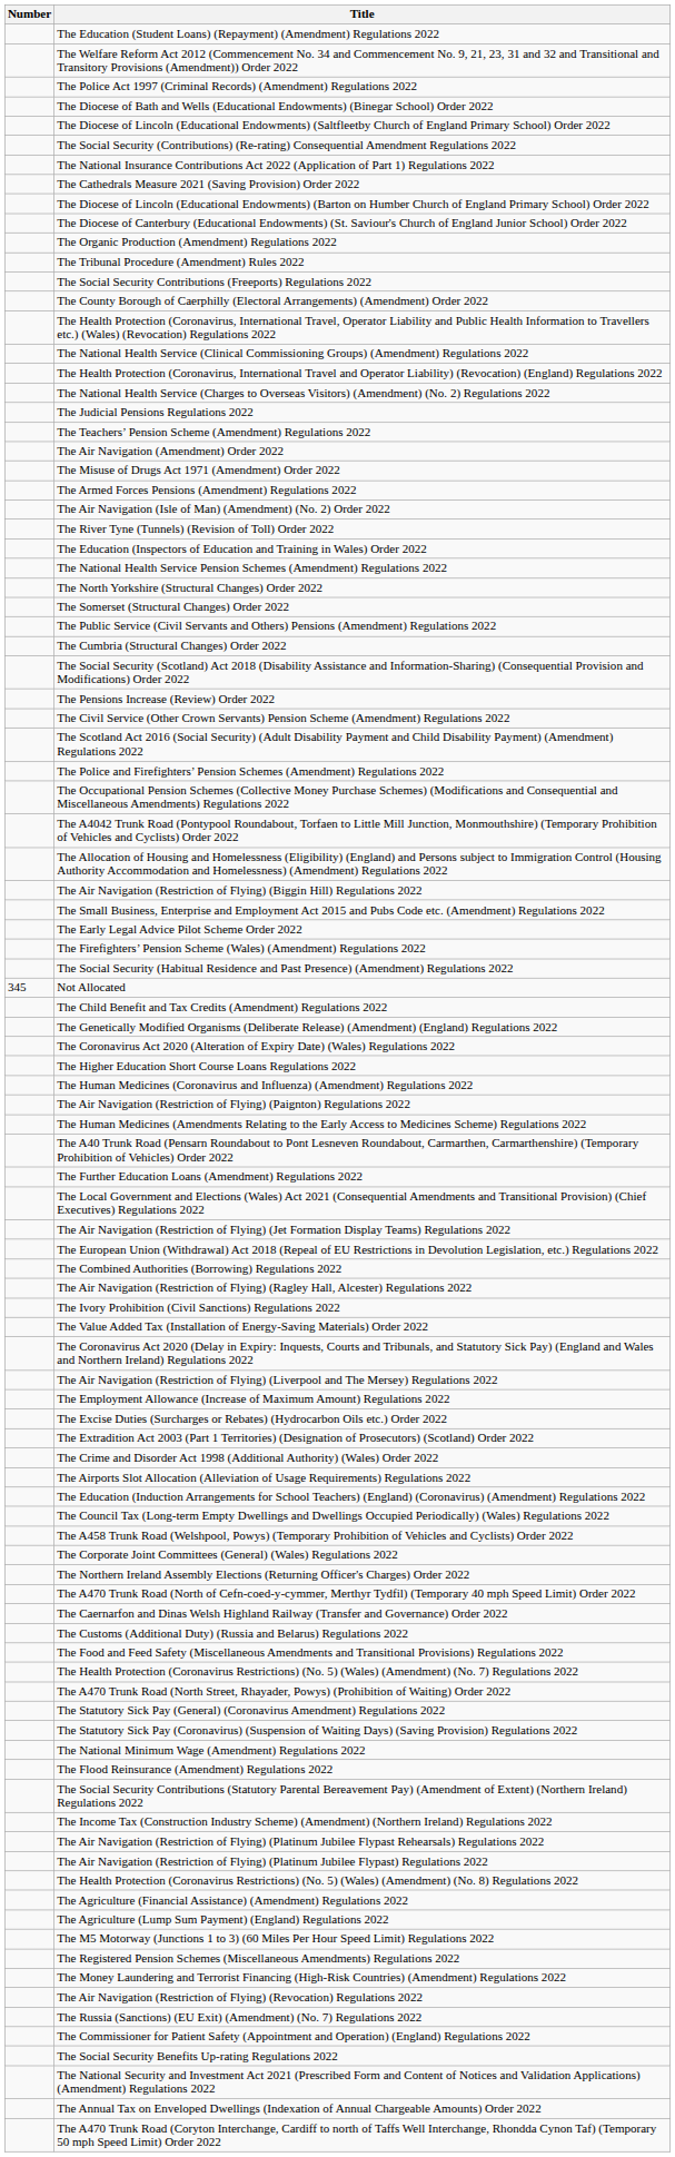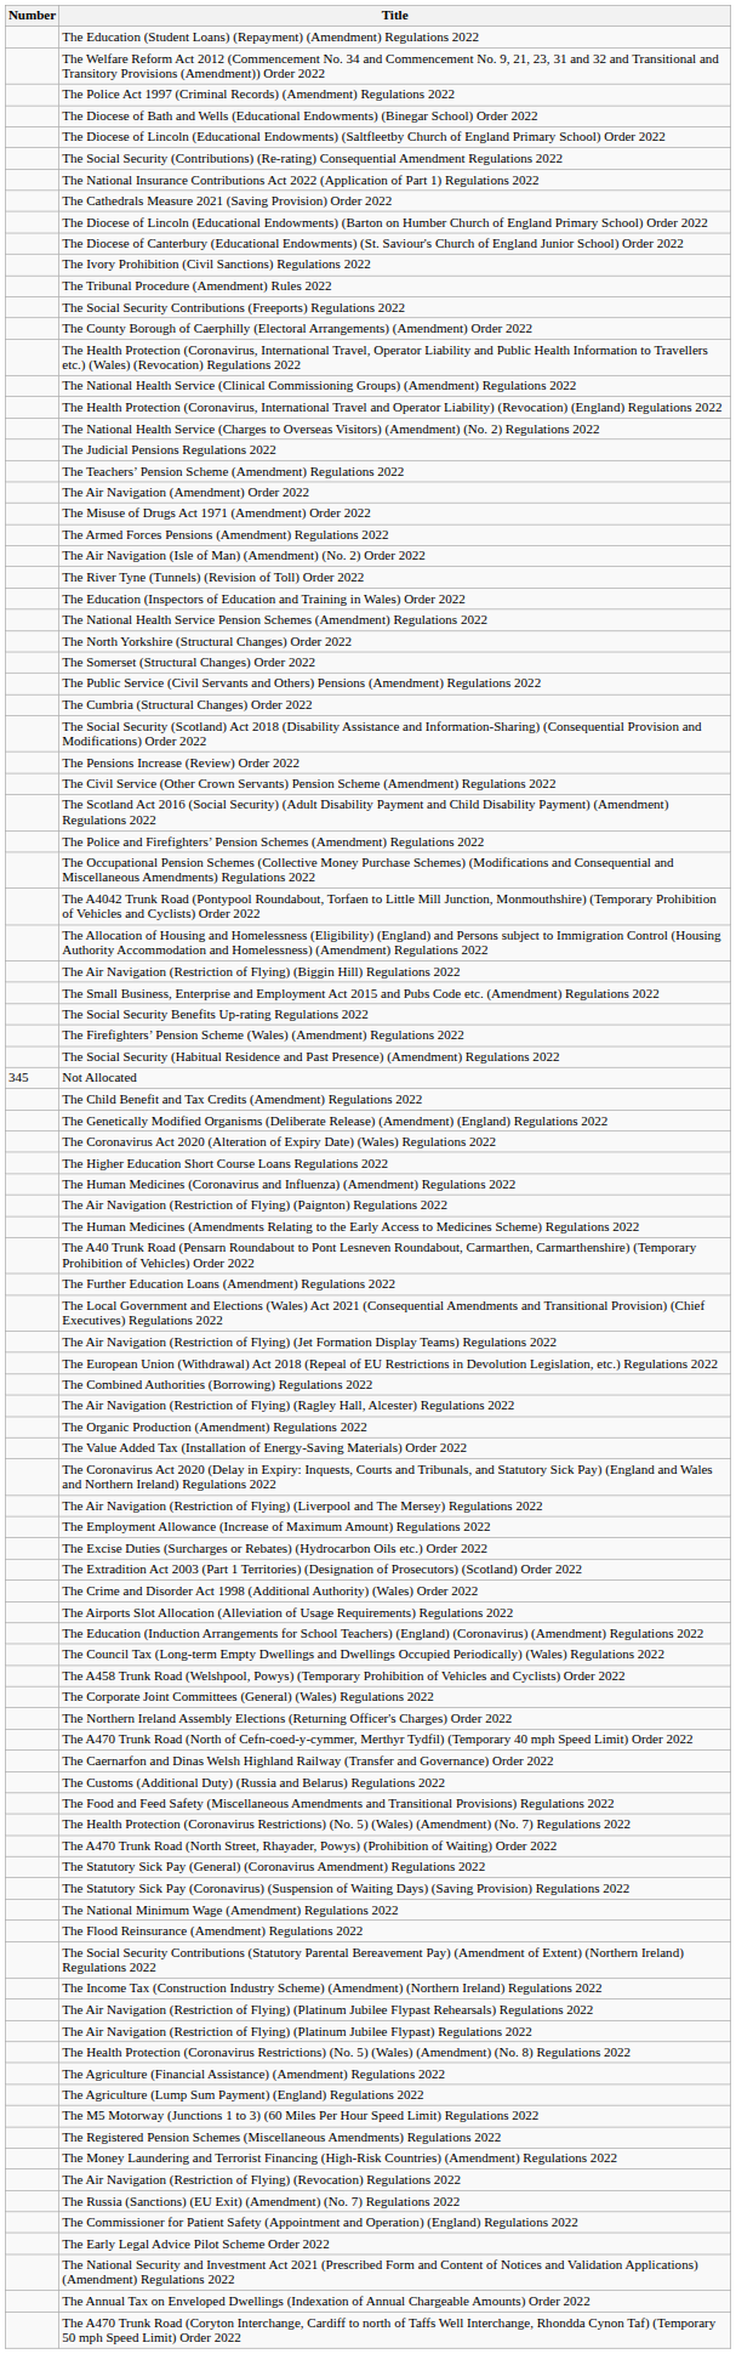rows swapped: The Ivory Prohibition (Civil Sanctions) Regulations 2022 <-> The Organic Production (Amendment) Regulations 2022
rows swapped: The Social Security Benefits Up-rating Regulations 2022 <-> The Early Legal Advice Pilot Scheme Order 2022
